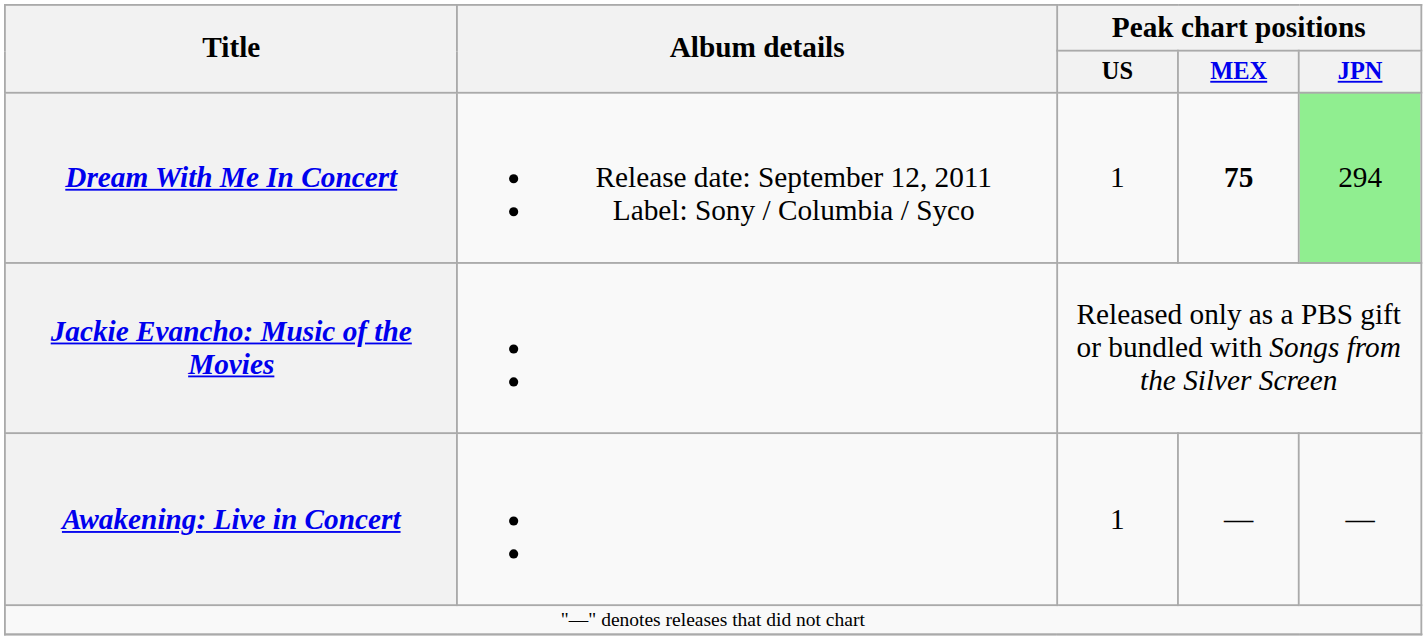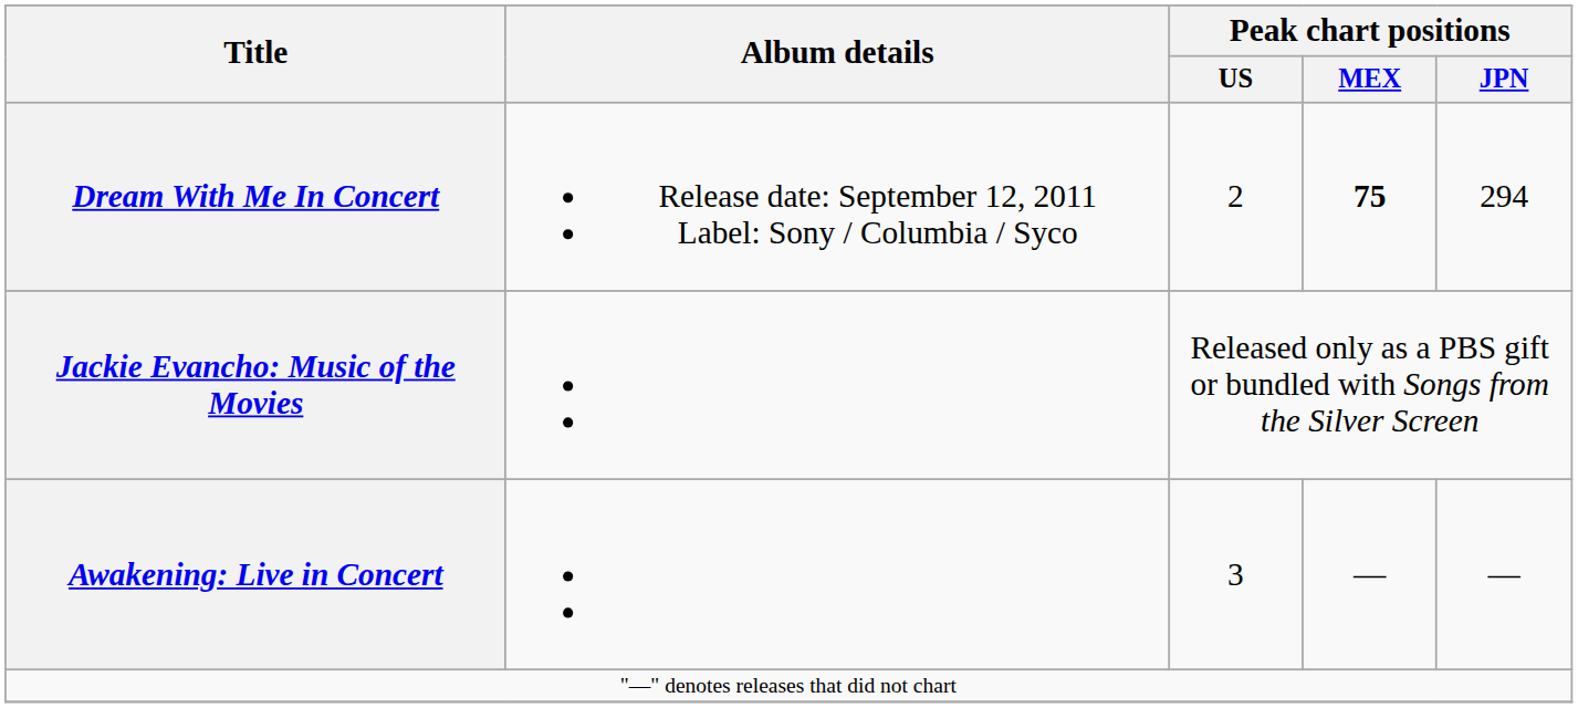Dream With Me In Concert | Peak chart positions / US: 1 -> 2
Dream With Me In Concert | Peak chart positions / JPN: lightgreen background -> no background
Awakening: Live in Concert | Peak chart positions / US: 1 -> 3
